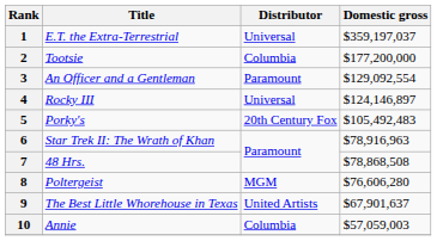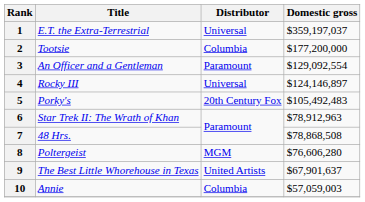6 | Domestic gross: $78,916,963 -> $78,912,963
